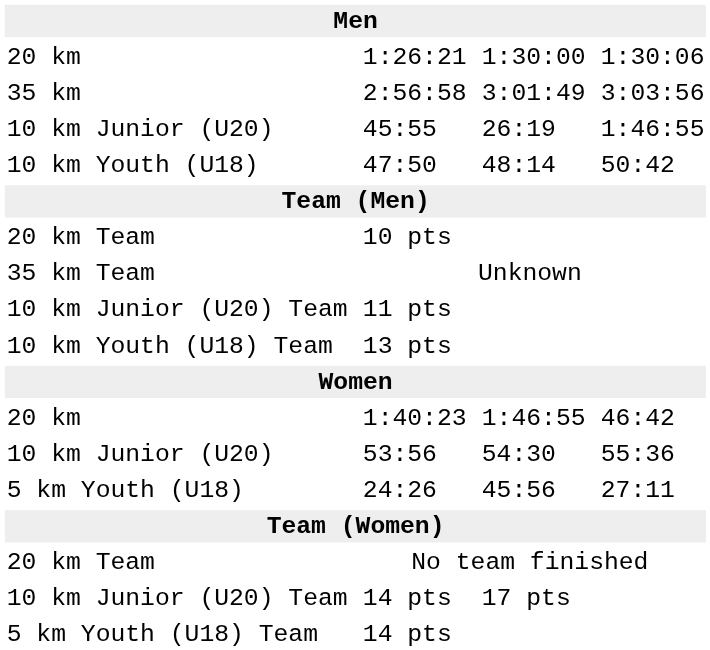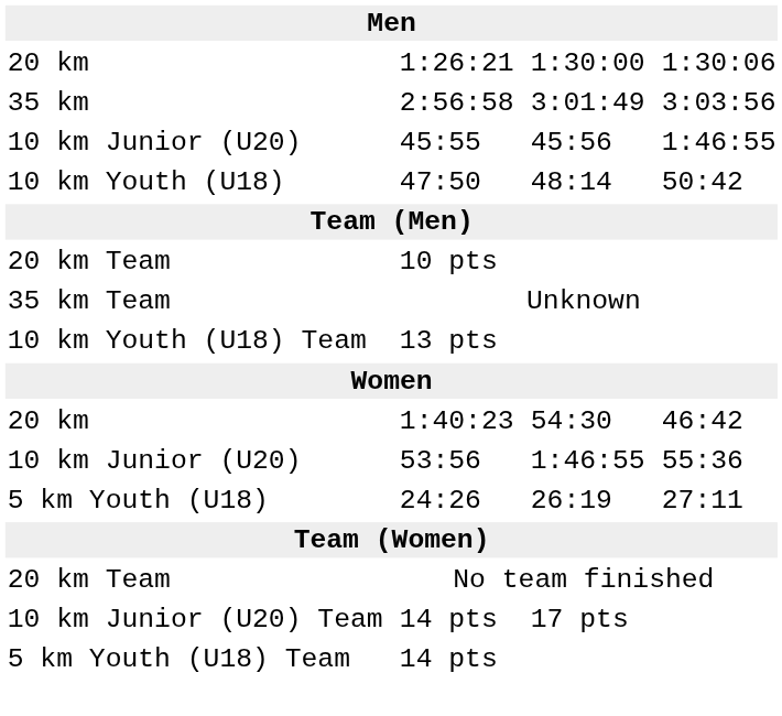45:55 | column 5: 26:19 -> 45:56
- row: 10 km Junior (U20) Team | 11 pts
1:40:23 | column 5: 1:46:55 -> 54:30
53:56 | column 5: 54:30 -> 1:46:55
24:26 | column 5: 45:56 -> 26:19
